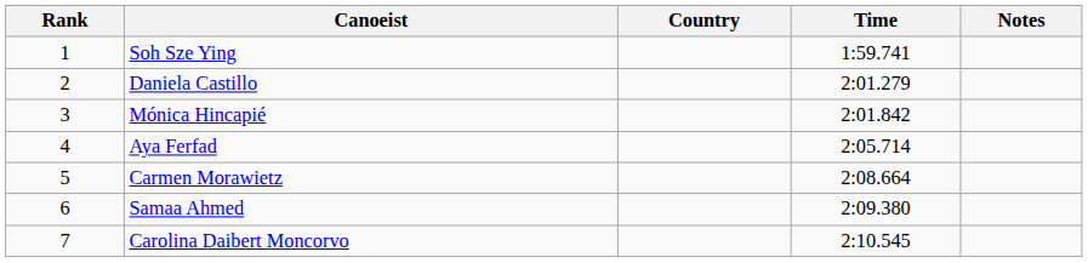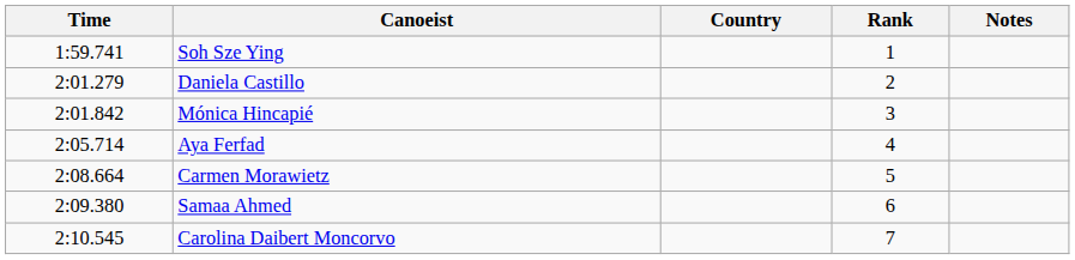columns swapped: Rank <-> Time
